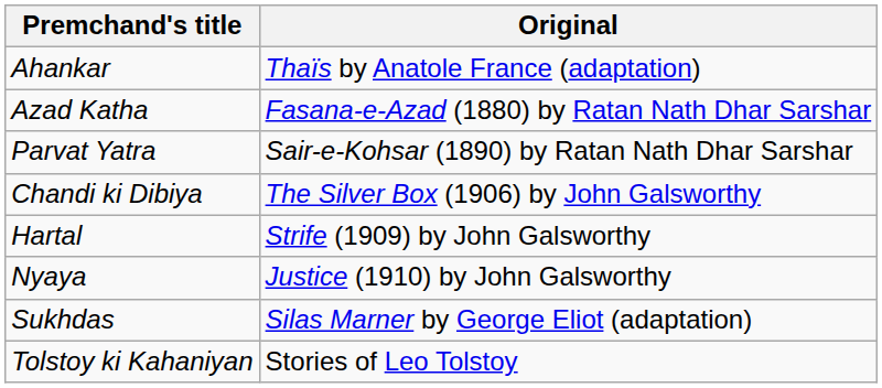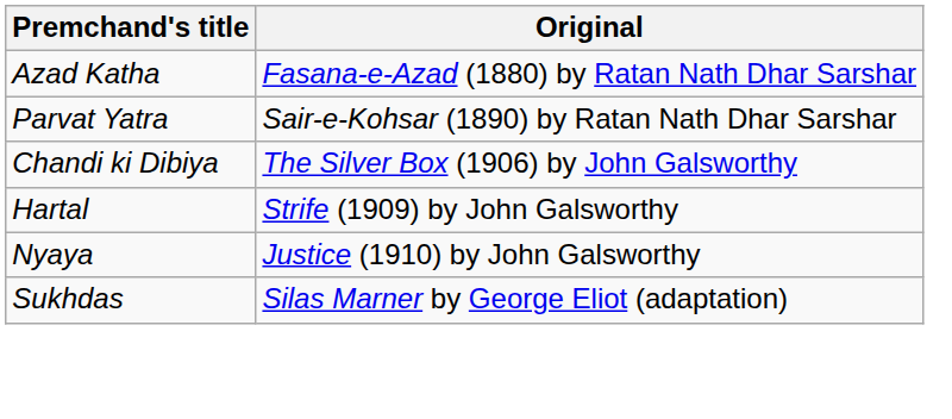- row: Ahankar | Thaïs by Anatole France (adaptation)
- row: Tolstoy ki Kahaniyan | Stories of Leo Tolstoy
